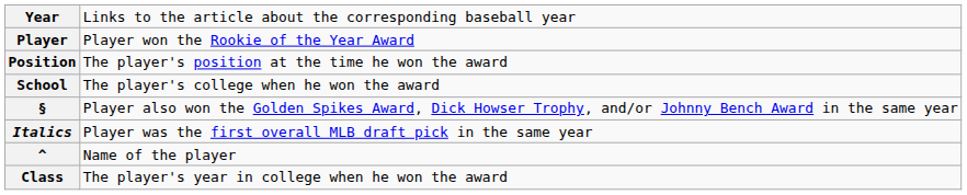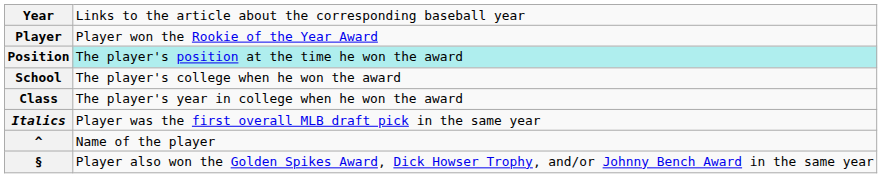Position | column 2: no background -> paleturquoise background
rows swapped: Class <-> §
